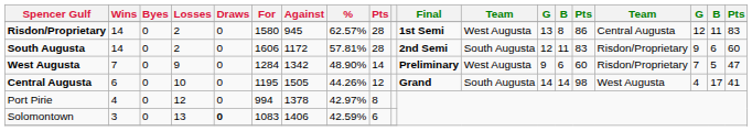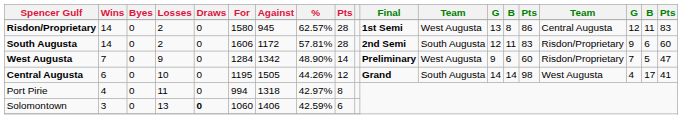Port Pirie | Losses: 12 -> 11
Port Pirie | Against: 1378 -> 1318
Solomontown | For: 1083 -> 1060
